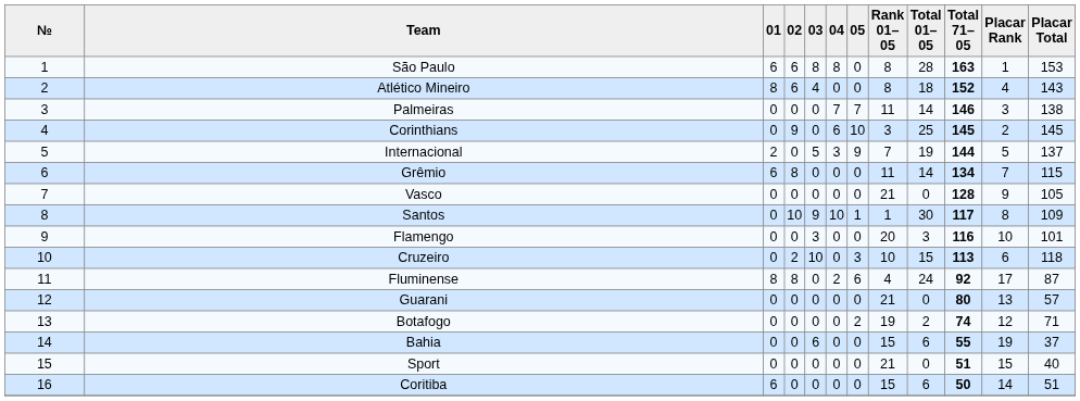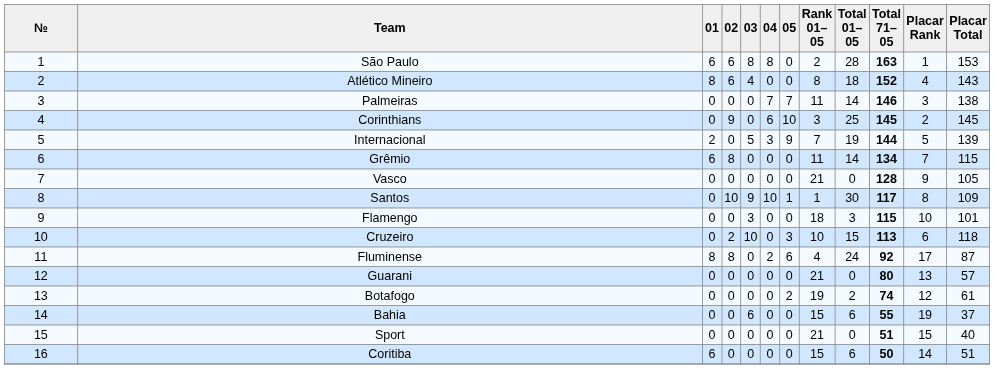São Paulo | Rank 01–05: 8 -> 2
Internacional | Placar Total: 137 -> 139
Flamengo | Rank 01–05: 20 -> 18
Flamengo | Total 71–05: 116 -> 115
Botafogo | Placar Total: 71 -> 61
